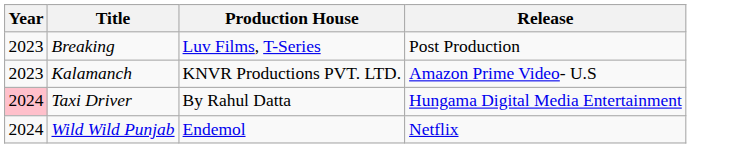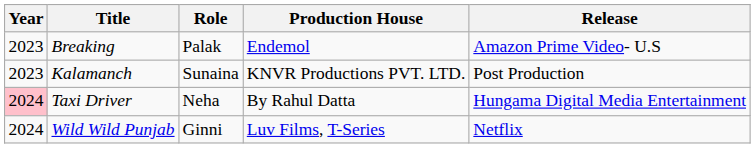+ column: Role | Palak | Sunaina | Neha | Ginni
Breaking | Production House: Luv Films, T-Series -> Endemol
Breaking | Release: Post Production -> Amazon Prime Video- U.S
Kalamanch | Release: Amazon Prime Video- U.S -> Post Production
Wild Wild Punjab | Production House: Endemol -> Luv Films, T-Series
